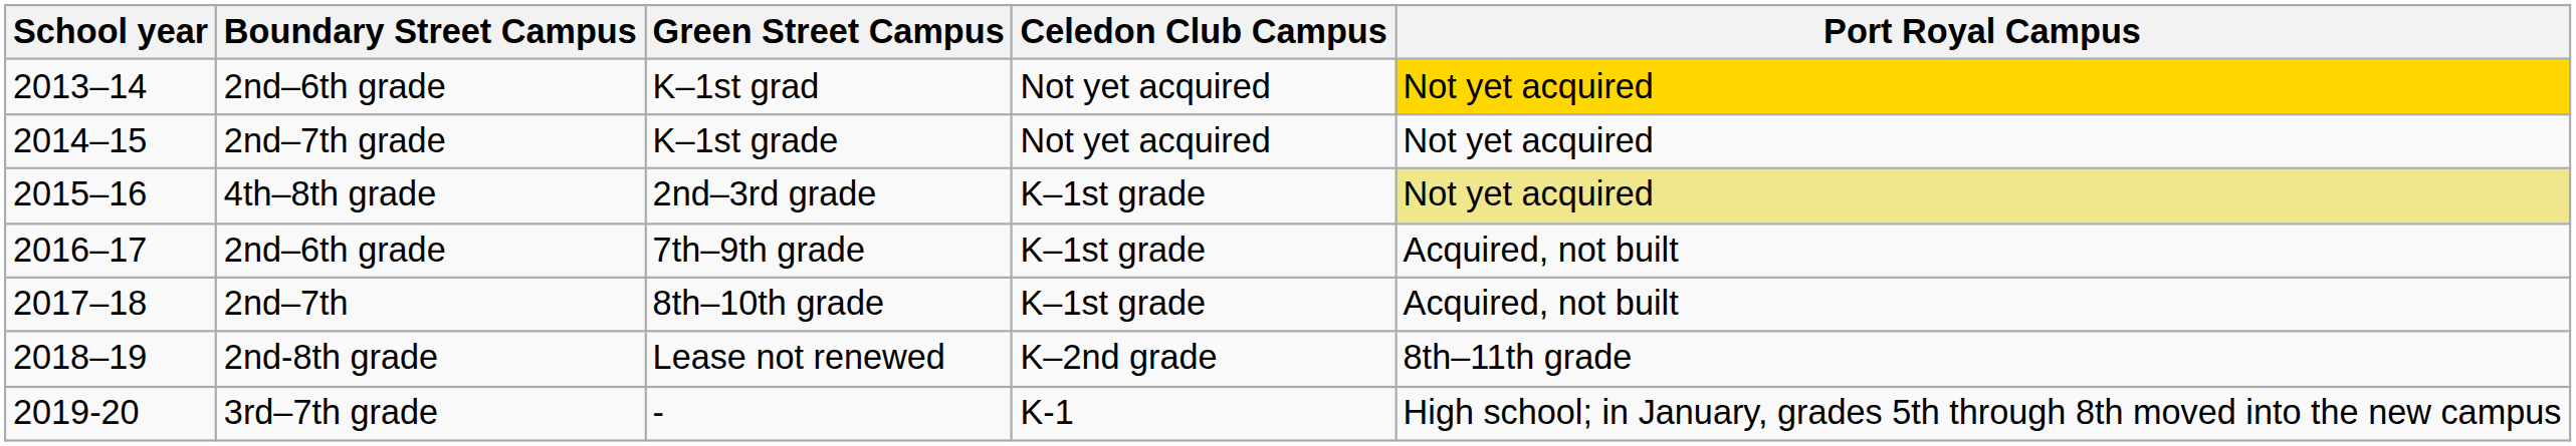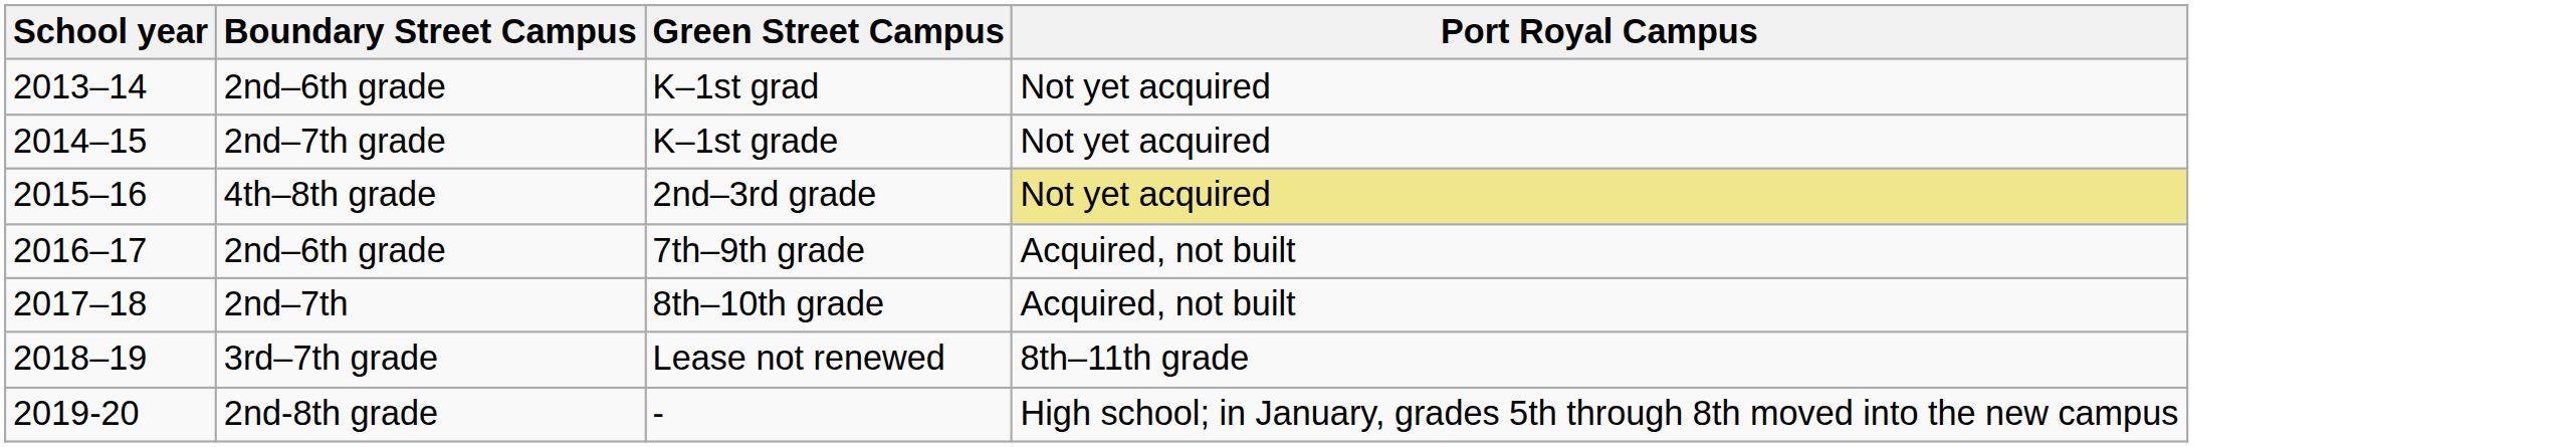- column: Celedon Club Campus | Not yet acquired | Not yet acquired | K–1st grade | K–1st grade | K–1st grade | K–2nd grade | K-1
K–1st grad | Port Royal Campus: gold background -> no background
Lease not renewed | Boundary Street Campus: 2nd-8th grade -> 3rd–7th grade
- | Boundary Street Campus: 3rd–7th grade -> 2nd-8th grade
